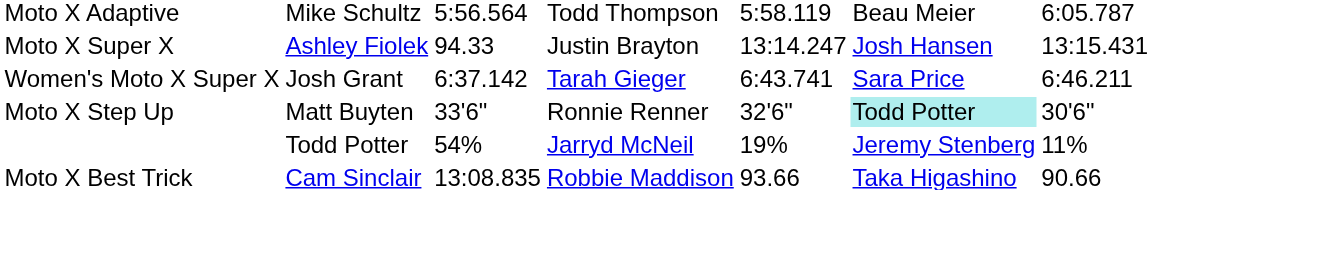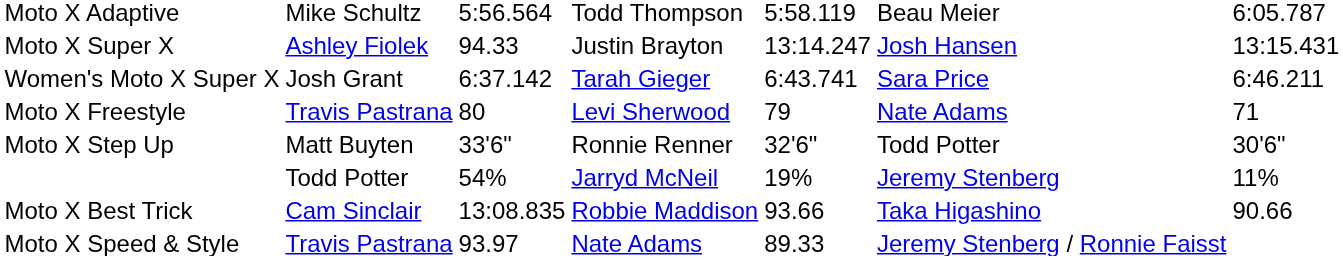+ row: Moto X Freestyle | Travis Pastrana | 80 | Levi Sherwood | 79 | Nate Adams | 71
Moto X Step Up | column 6: paleturquoise background -> no background
+ row: Moto X Speed & Style | Travis Pastrana | 93.97 | Nate Adams | 89.33 | Jeremy Stenberg / Ronnie Faisst
